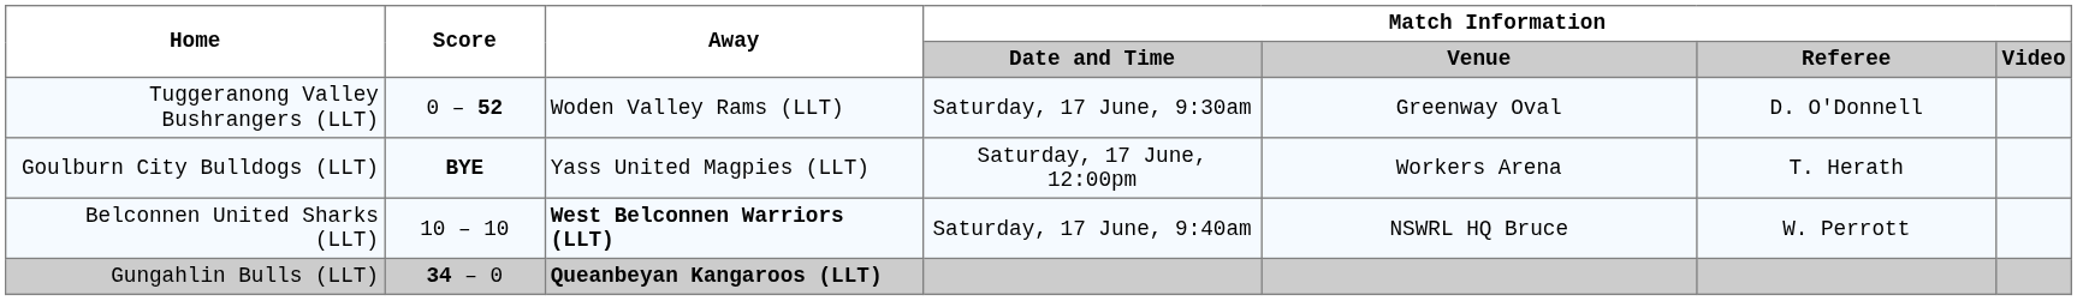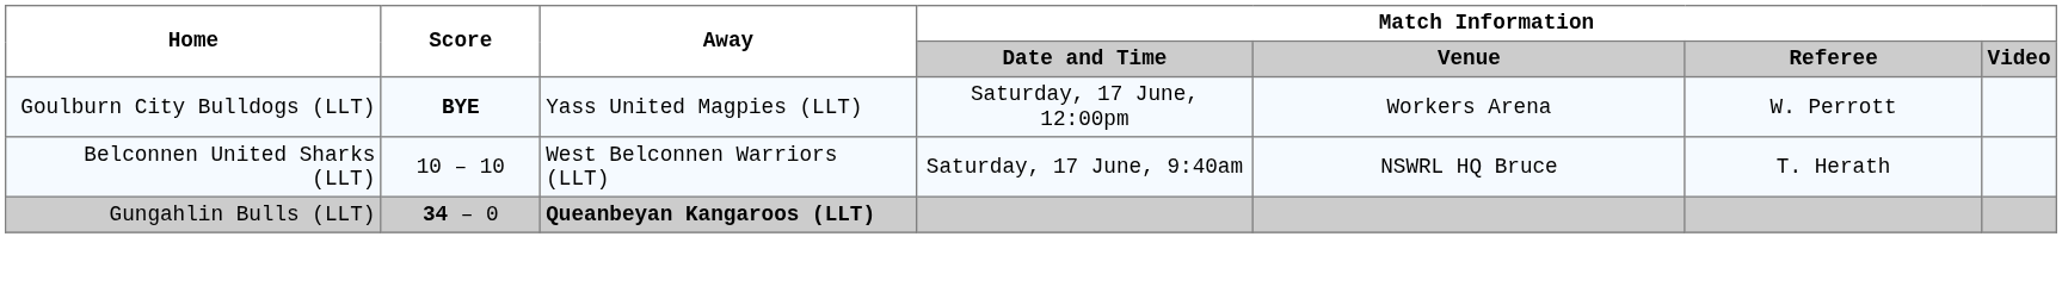- row: Tuggeranong Valley Bushrangers (LLT) | 0 – 52 | Woden Valley Rams (LLT) | Saturday, 17 June, 9:30am | Greenway Oval | D. O'Donnell
Goulburn City Bulldogs (LLT) | Match Information / Referee: T. Herath -> W. Perrott
Belconnen United Sharks (LLT) | Away: bold -> normal
Belconnen United Sharks (LLT) | Match Information / Referee: W. Perrott -> T. Herath
